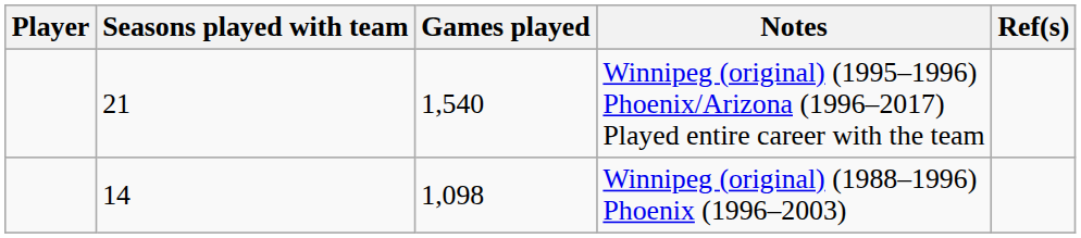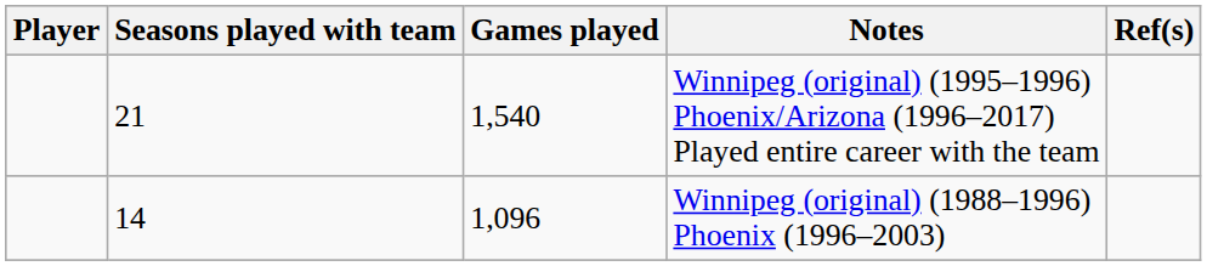Winnipeg (original) (1988–1996) Phoenix (1996–2003) | Games played: 1,098 -> 1,096
